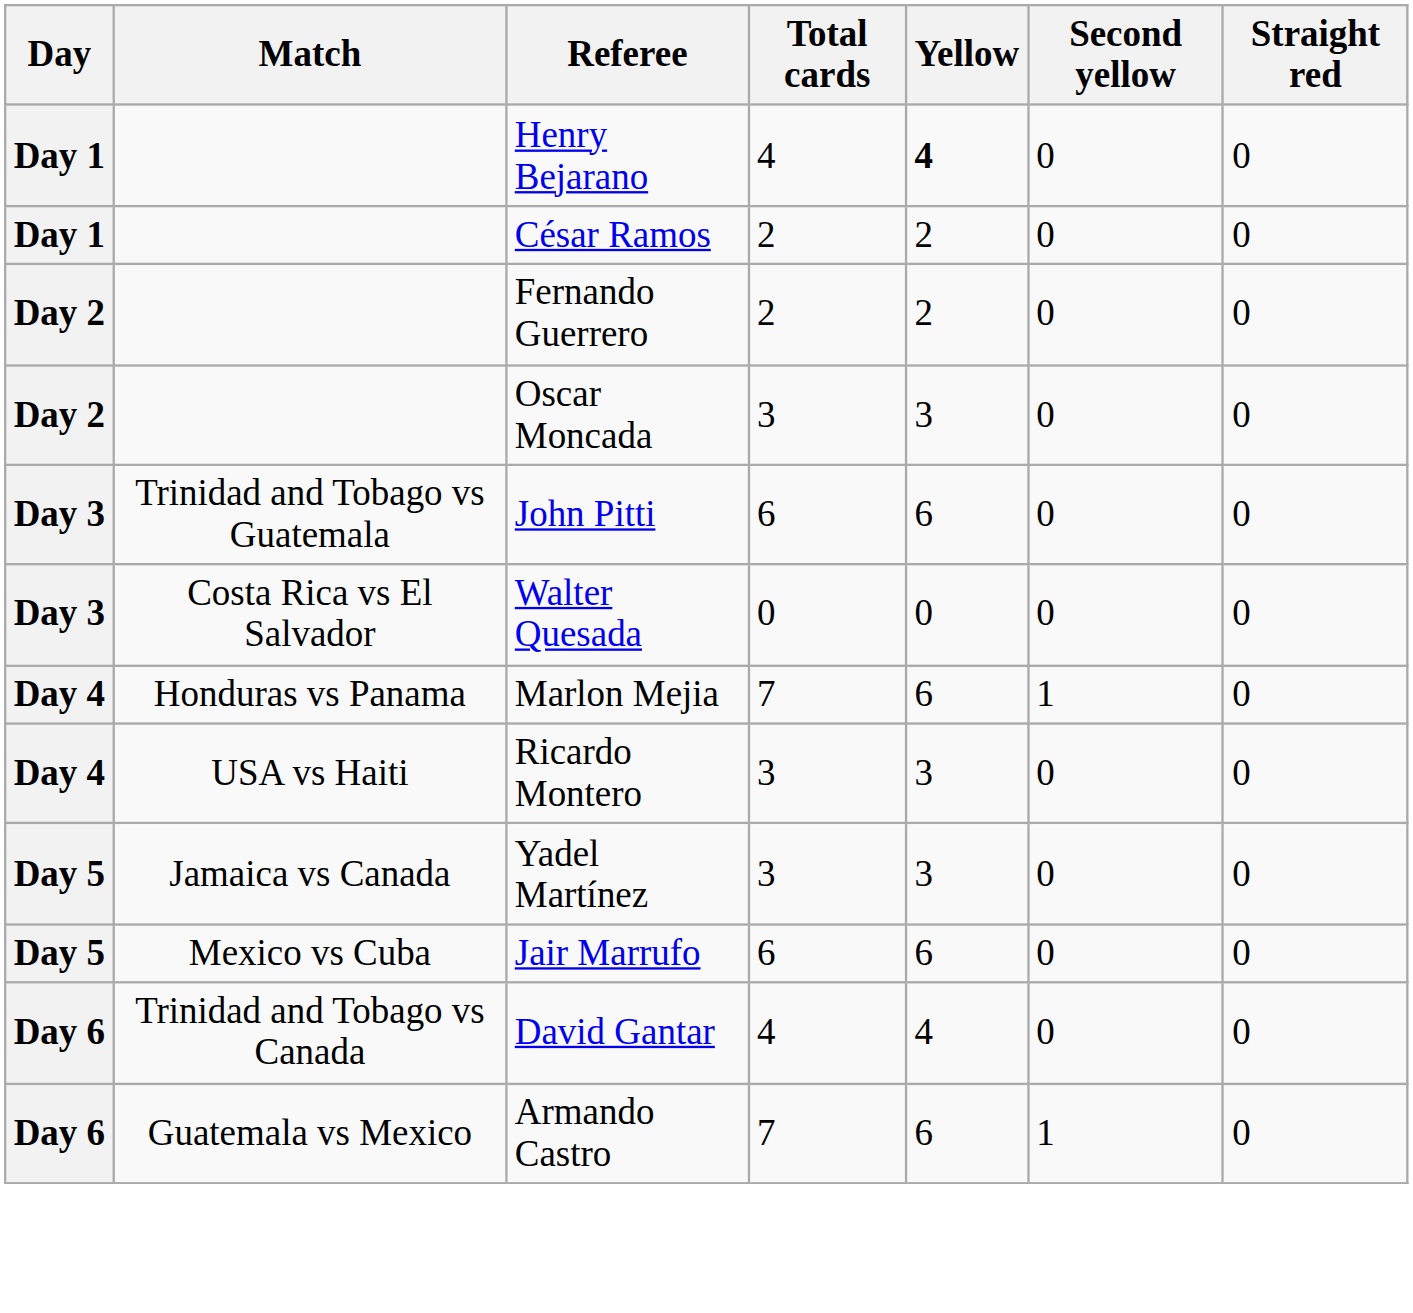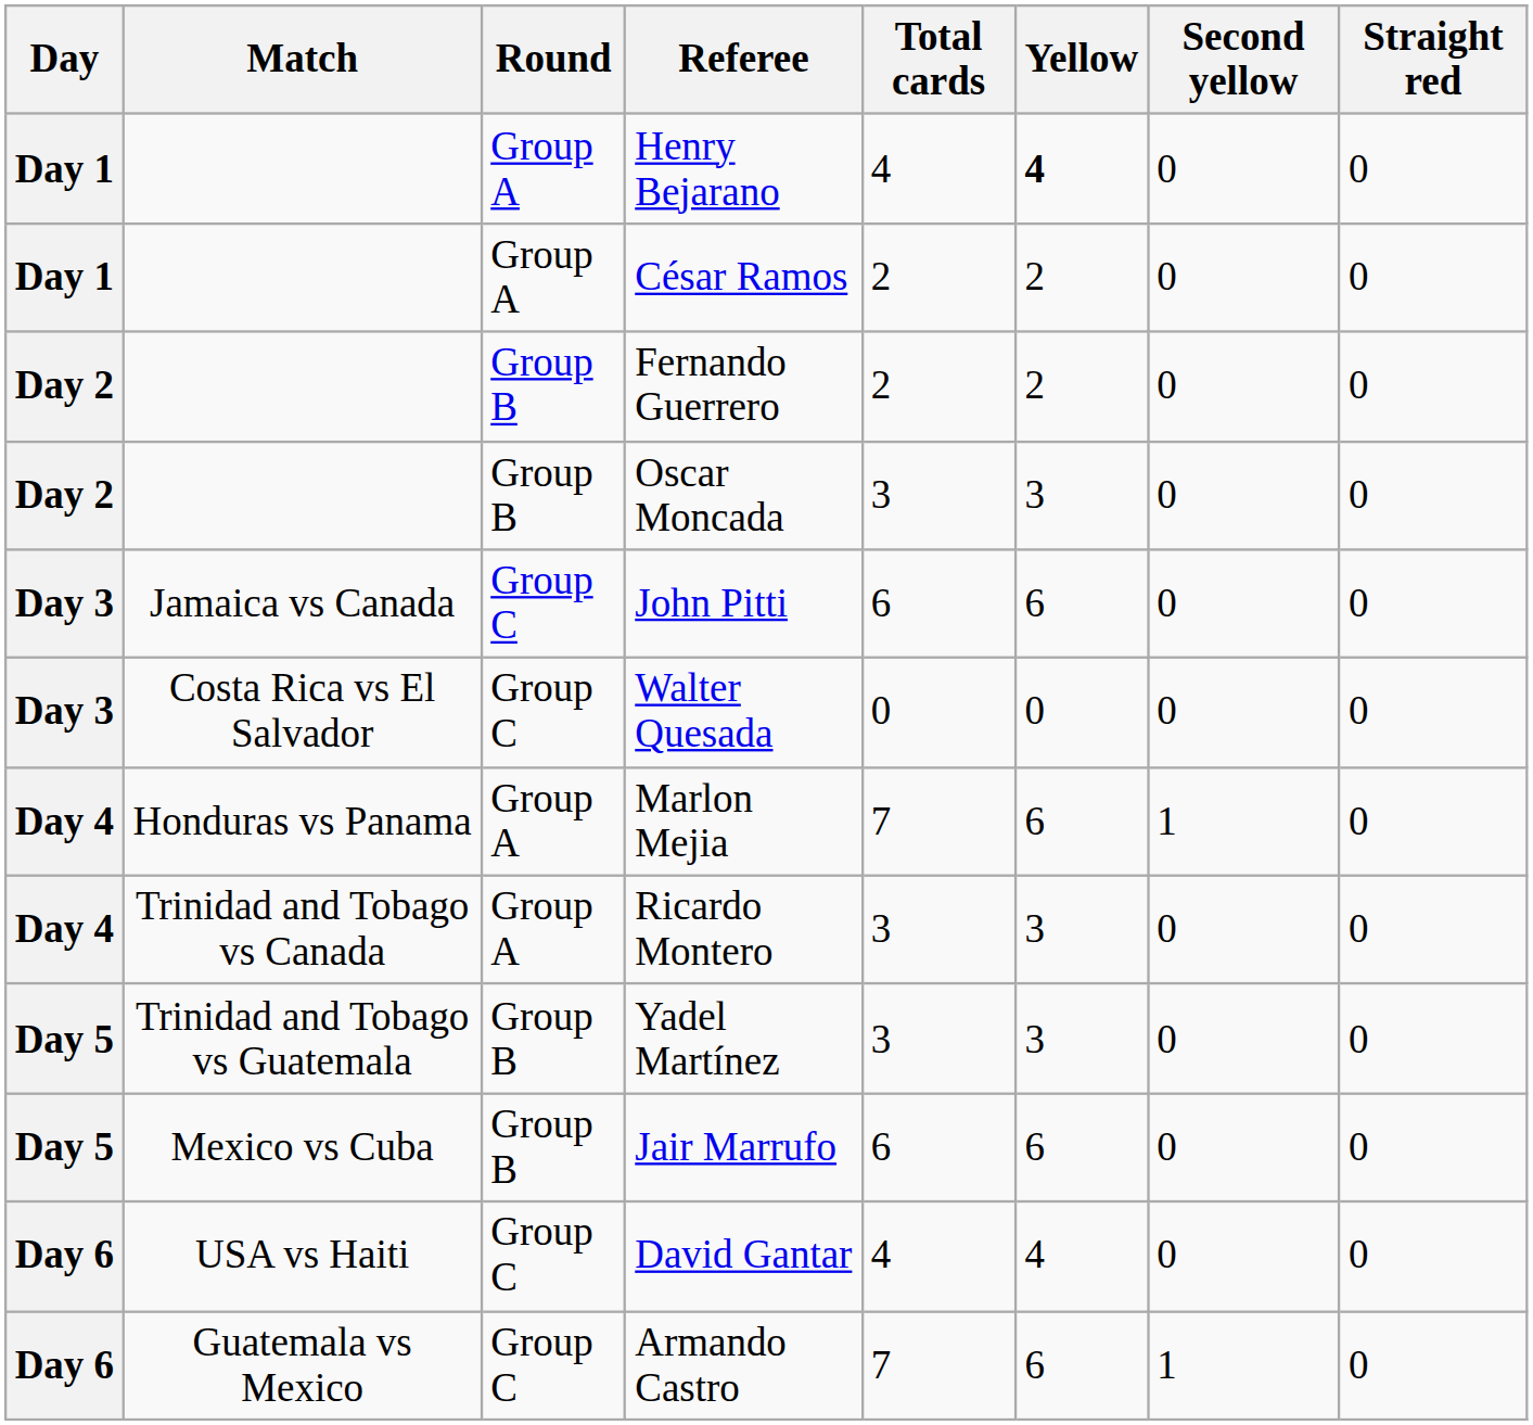+ column: Round | Group A | Group A | Group B | Group B | Group C | Group C | Group A | Group A | Group B | Group B | Group C | Group C
John Pitti | Match: Trinidad and Tobago vs Guatemala -> Jamaica vs Canada
Ricardo Montero | Match: USA vs Haiti -> Trinidad and Tobago vs Canada
Yadel Martínez | Match: Jamaica vs Canada -> Trinidad and Tobago vs Guatemala
David Gantar | Match: Trinidad and Tobago vs Canada -> USA vs Haiti
